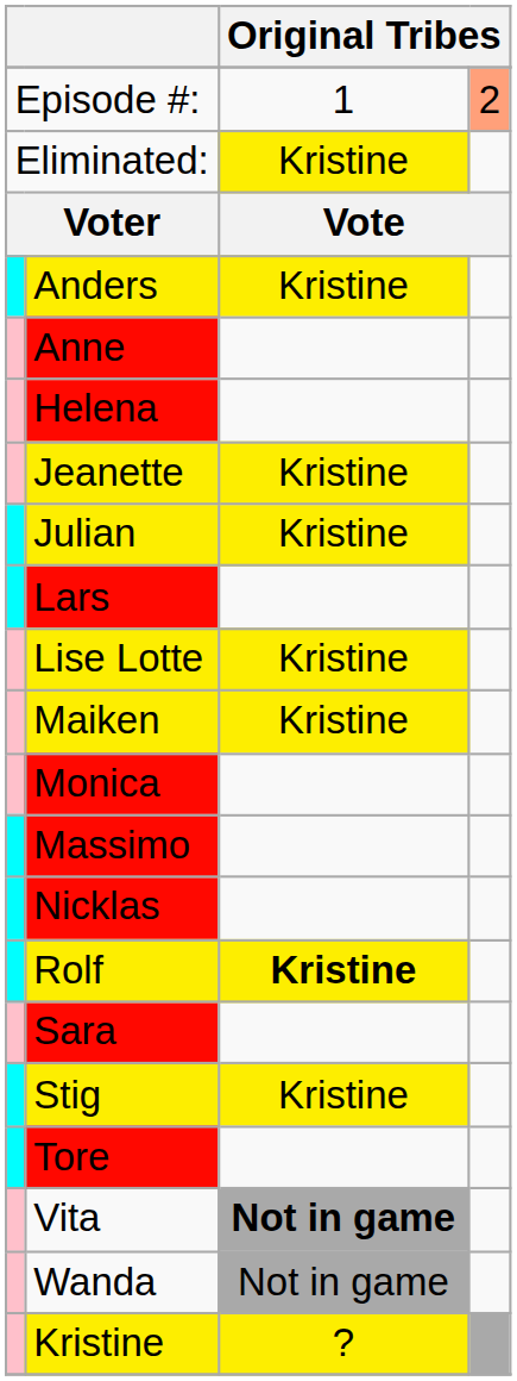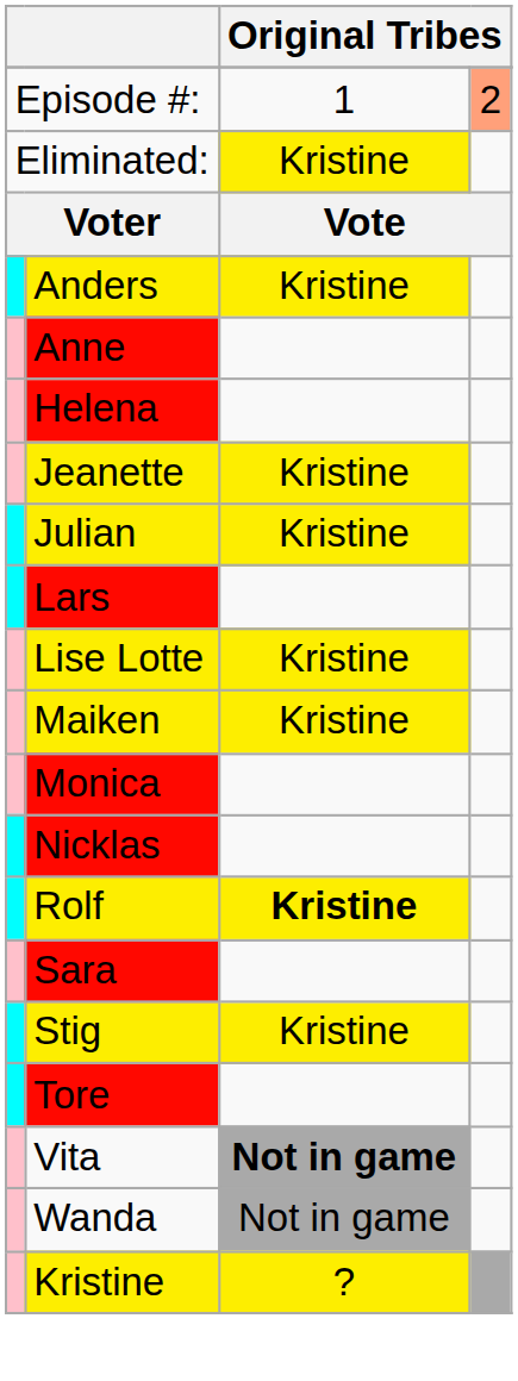- row: Massimo
